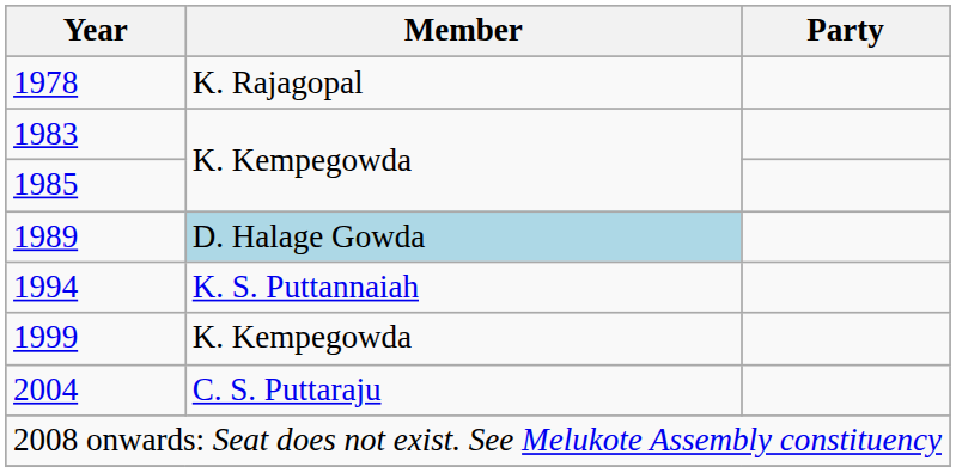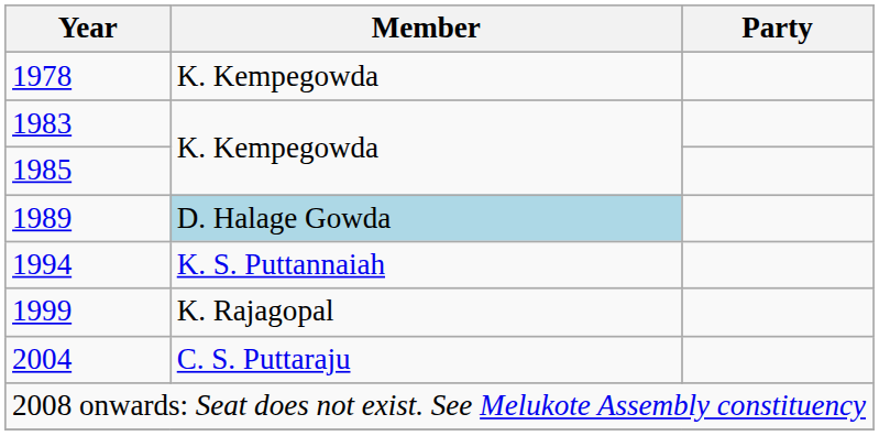1978 | Member: K. Rajagopal -> K. Kempegowda
1999 | Member: K. Kempegowda -> K. Rajagopal
